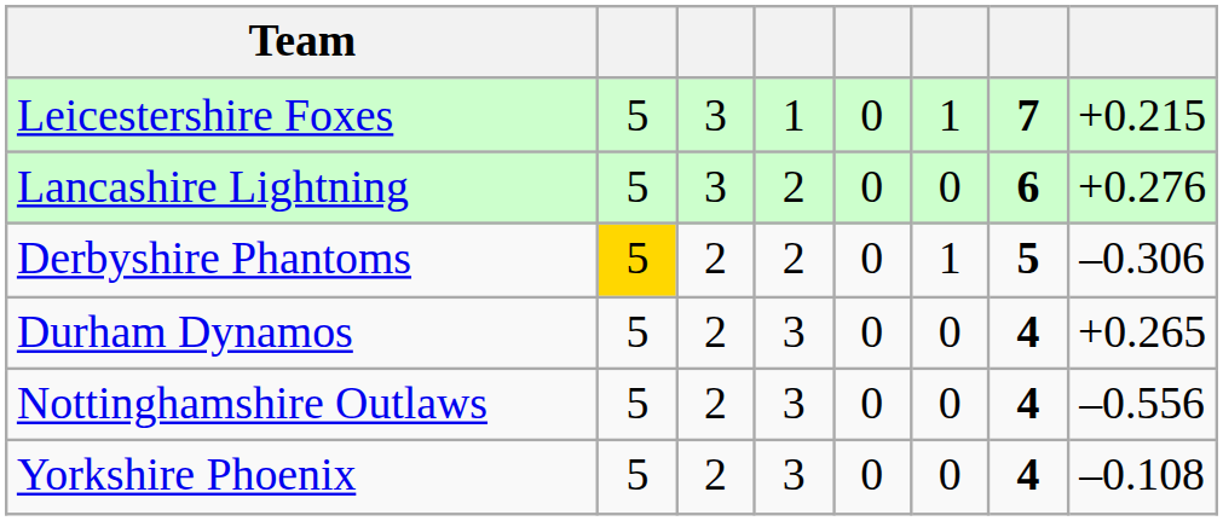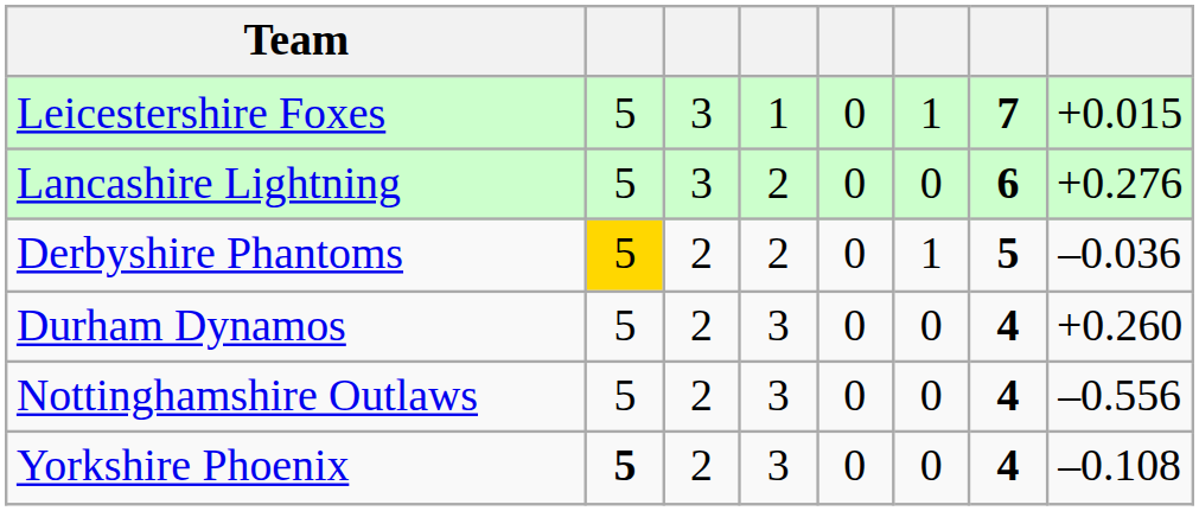Leicestershire Foxes | column 8: +0.215 -> +0.015
Derbyshire Phantoms | column 8: –0.306 -> –0.036
Durham Dynamos | column 8: +0.265 -> +0.260
Yorkshire Phoenix | column 2: normal -> bold
